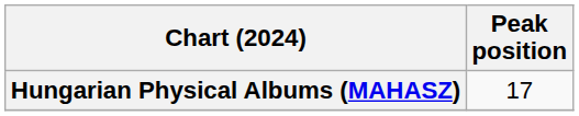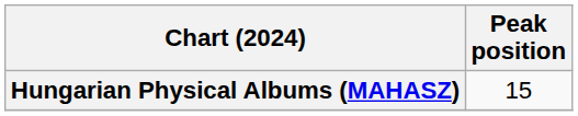Hungarian Physical Albums (MAHASZ) | Peak position: 17 -> 15
